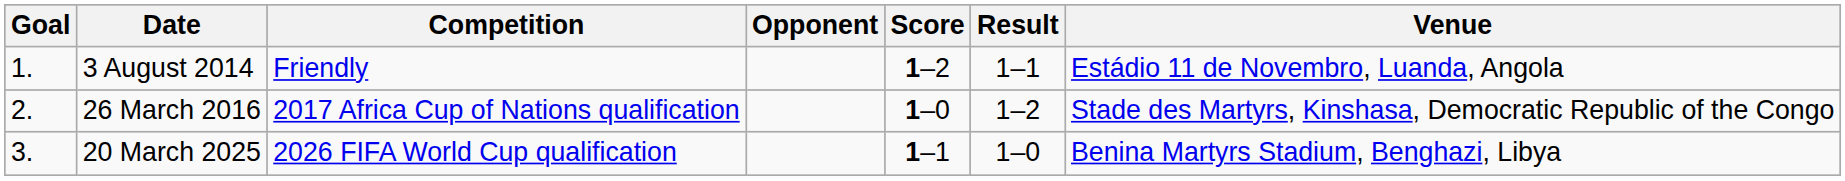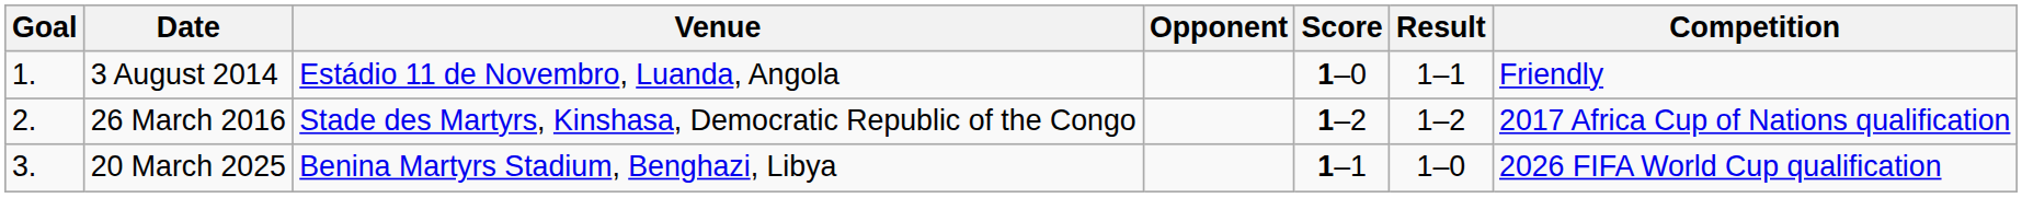columns swapped: Venue <-> Competition
3 August 2014 | Score: 1–2 -> 1–0
26 March 2016 | Score: 1–0 -> 1–2
